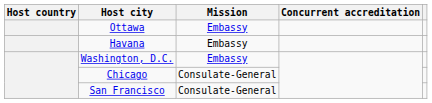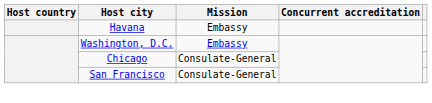- row: Ottawa | Embassy
